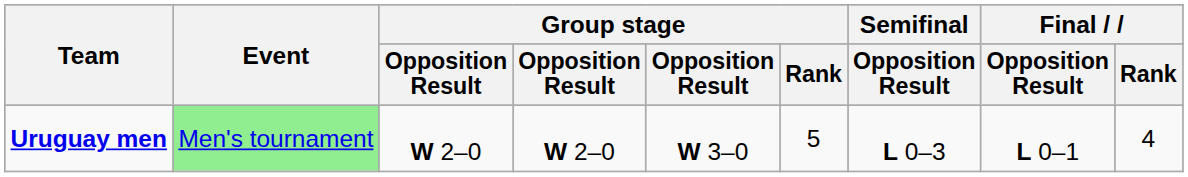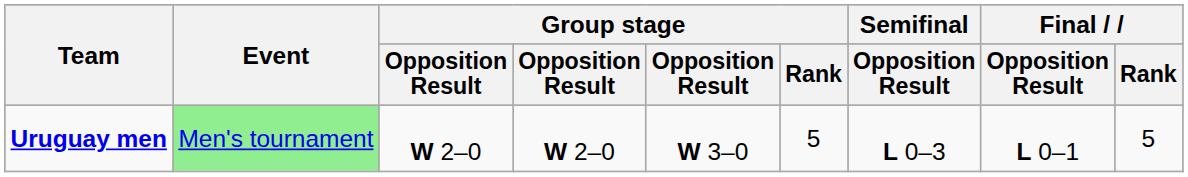Uruguay men | Final / Rank: 4 -> 5
